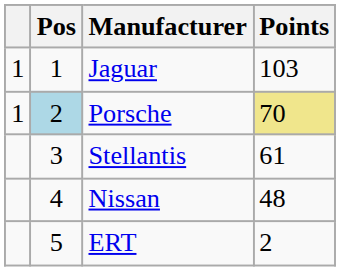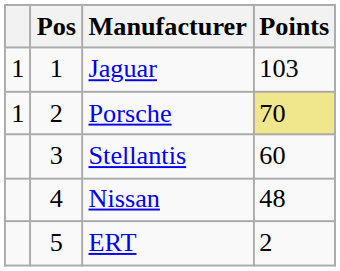Porsche | Pos: lightblue background -> no background
Stellantis | Points: 61 -> 60
